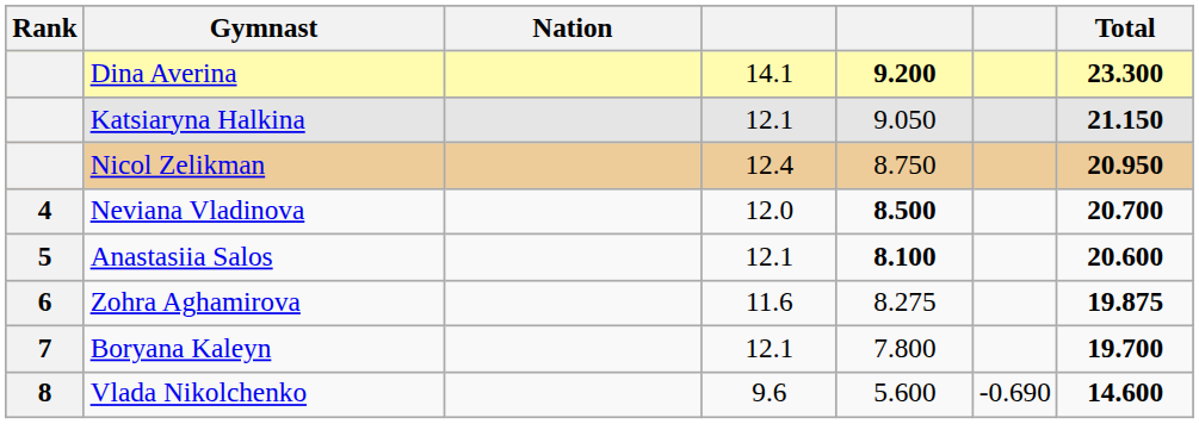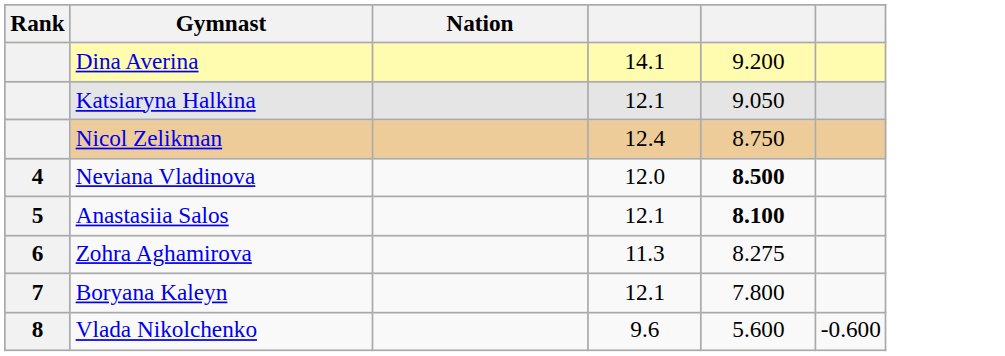- column: Total | 23.300 | 21.150 | 20.950 | 20.700 | 20.600 | 19.875 | 19.700 | 14.600
Dina Averina | column 5: bold -> normal
Zohra Aghamirova | column 4: 11.6 -> 11.3
Vlada Nikolchenko | column 6: -0.690 -> -0.600
